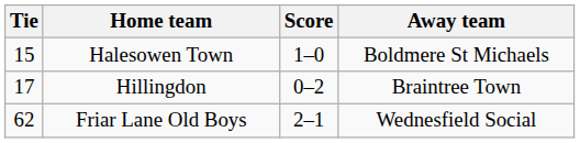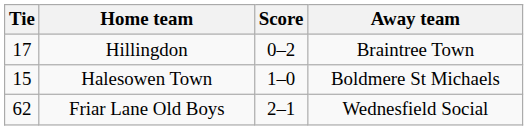rows swapped: Halesowen Town <-> Hillingdon
